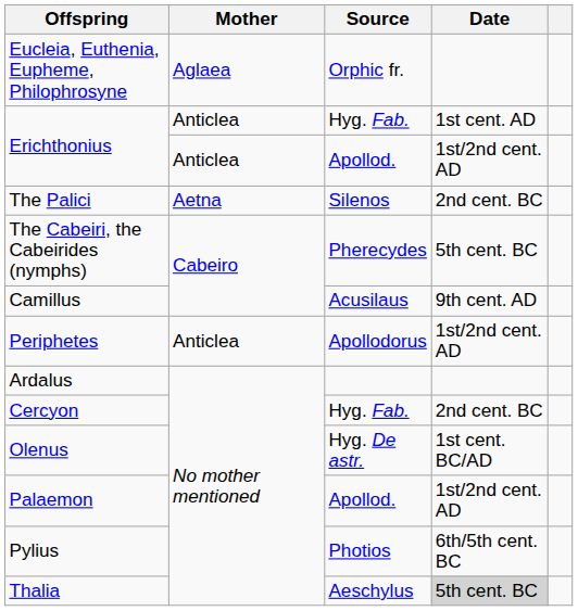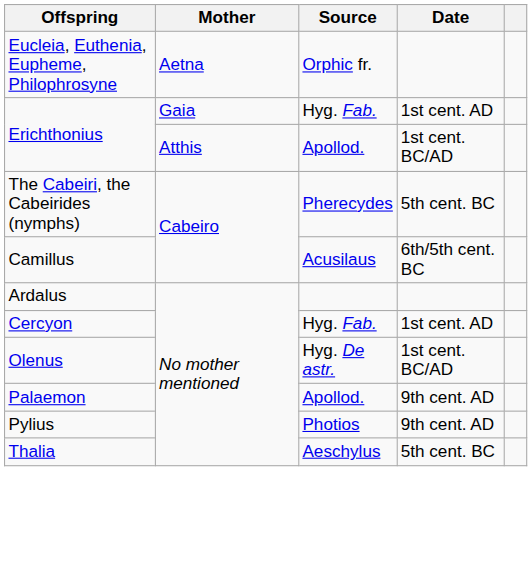Eucleia, Euthenia, Eupheme, Philophrosyne | Mother: Aglaea -> Aetna
Erichthonius / Hyg. Fab. | Mother: Anticlea -> Gaia
Erichthonius / Apollod. | Mother: Anticlea -> Atthis
Erichthonius / Apollod. | Date: 1st/2nd cent. AD -> 1st cent. BC/AD
- row: The Palici | Aetna | Silenos | 2nd cent. BC
Camillus | Date: 9th cent. AD -> 6th/5th cent. BC
- row: Periphetes | Anticlea | Apollodorus | 1st/2nd cent. AD
Cercyon | Date: 2nd cent. BC -> 1st cent. AD
Palaemon | Date: 1st/2nd cent. AD -> 9th cent. AD
Pylius | Date: 6th/5th cent. BC -> 9th cent. AD
Thalia | Date: lightgrey background -> no background
